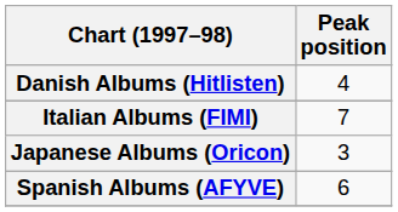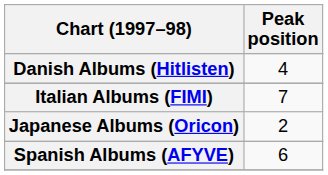Japanese Albums (Oricon) | Peak position: 3 -> 2
